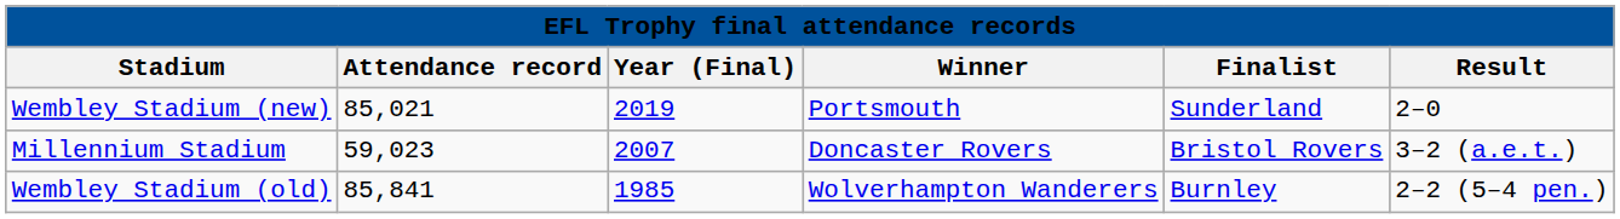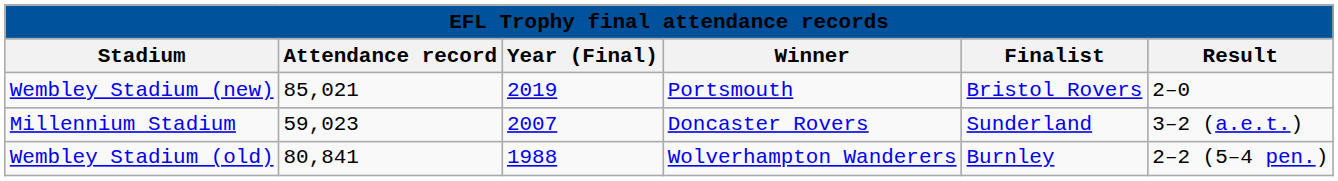Wembley Stadium (new) | Finalist: Sunderland -> Bristol Rovers
Millennium Stadium | Finalist: Bristol Rovers -> Sunderland
Wembley Stadium (old) | Attendance record: 85,841 -> 80,841
Wembley Stadium (old) | Year (Final): 1985 -> 1988
